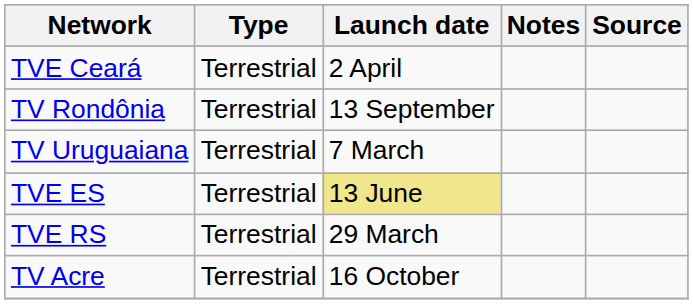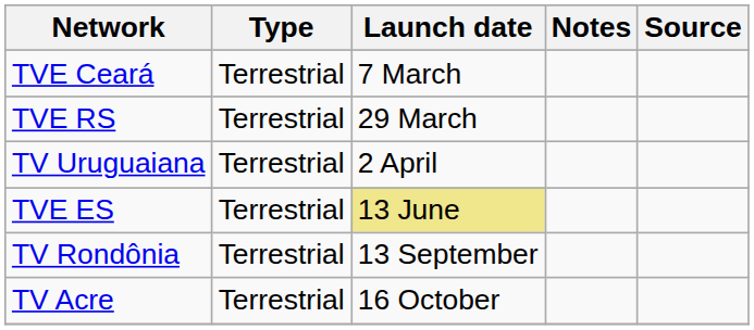TVE Ceará | Launch date: 2 April -> 7 March
rows swapped: TVE RS <-> TV Rondônia
TV Uruguaiana | Launch date: 7 March -> 2 April
